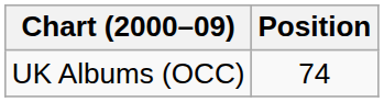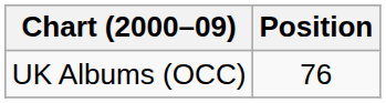UK Albums (OCC) | Position: 74 -> 76
